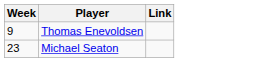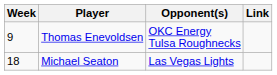+ column: Opponent(s) | OKC Energy Tulsa Roughnecks | Las Vegas Lights
Michael Seaton | Week: 23 -> 18
